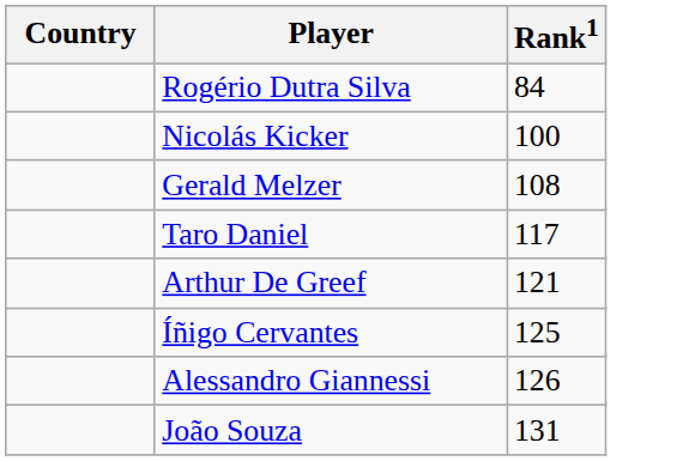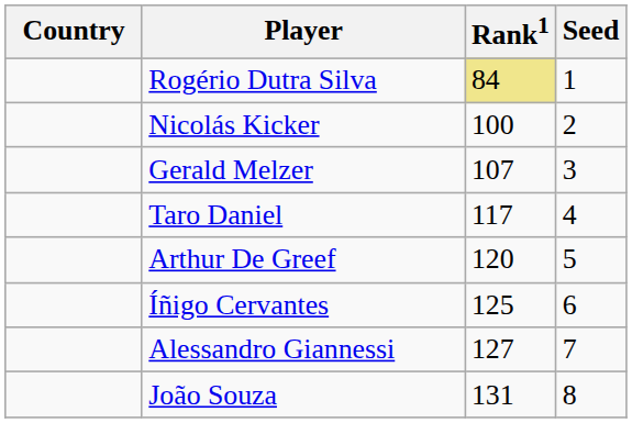+ column: Seed | 1 | 2 | 3 | 4 | 5 | 6 | 7 | 8
Rogério Dutra Silva | Rank1: no background -> khaki background
Gerald Melzer | Rank1: 108 -> 107
Arthur De Greef | Rank1: 121 -> 120
Alessandro Giannessi | Rank1: 126 -> 127
